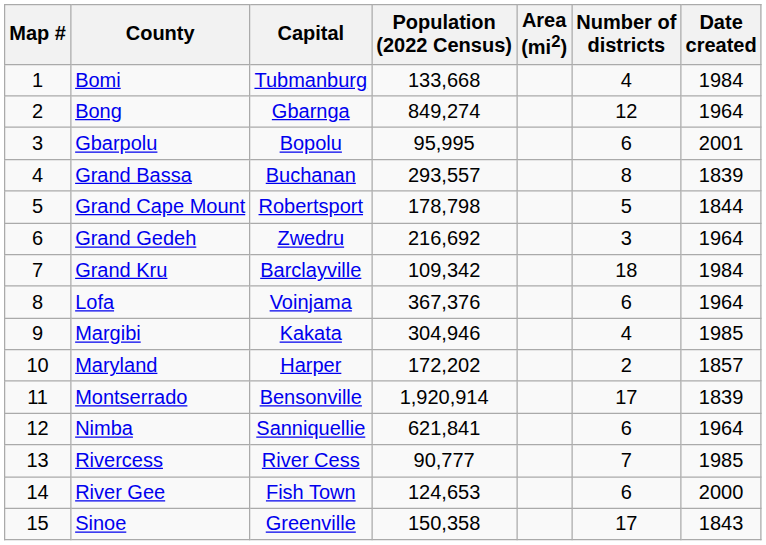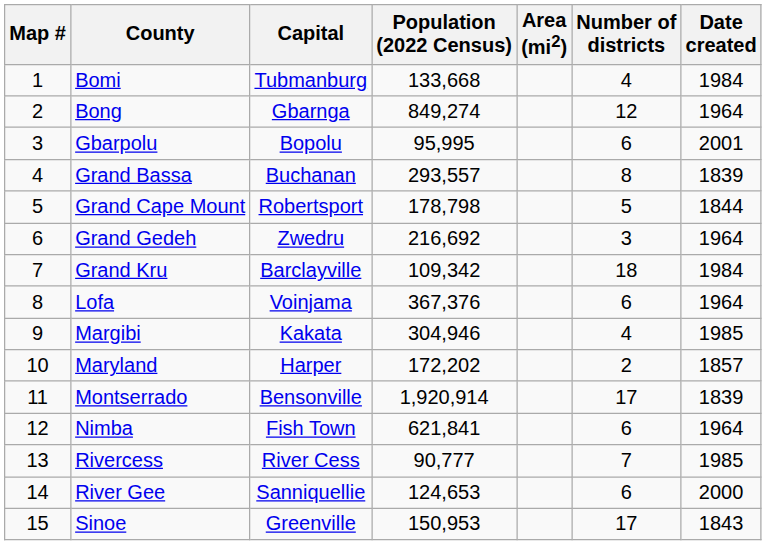Nimba | Capital: Sanniquellie -> Fish Town
River Gee | Capital: Fish Town -> Sanniquellie
Sinoe | Population (2022 Census): 150,358 -> 150,953
